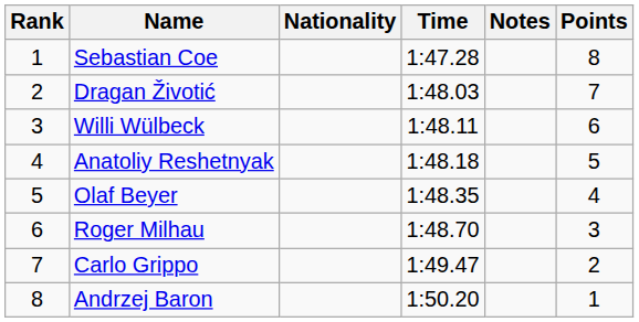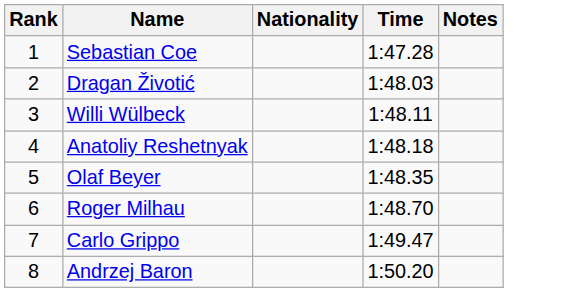- column: Points | 8 | 7 | 6 | 5 | 4 | 3 | 2 | 1
